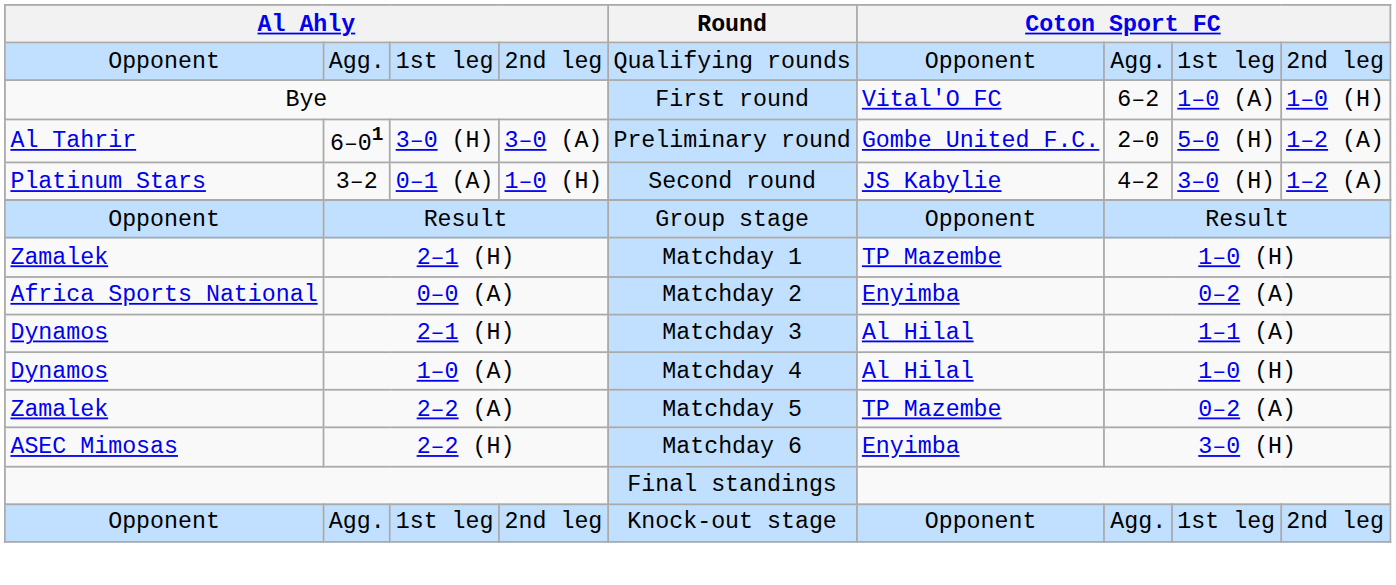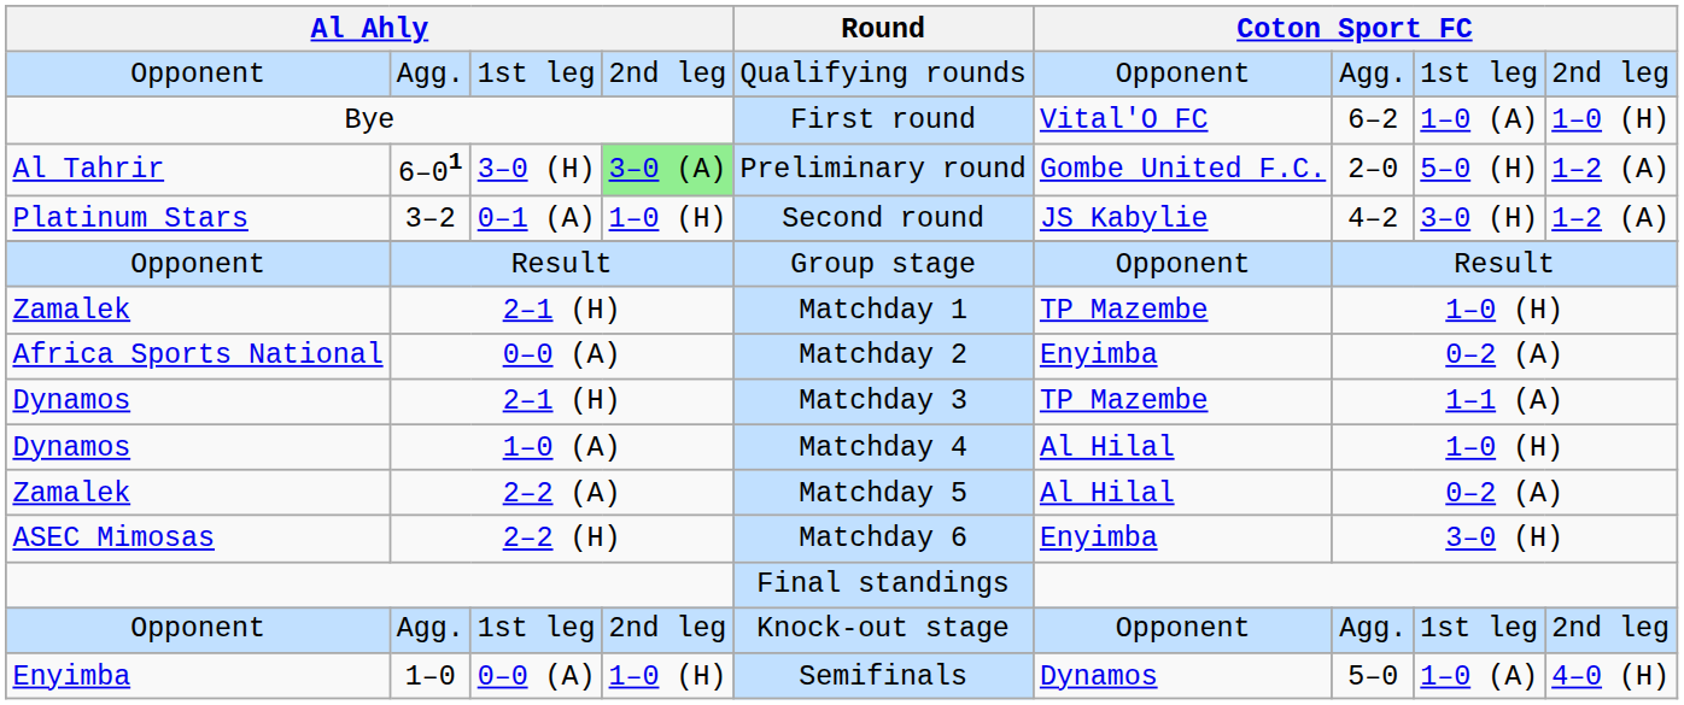6–01 | column 4: no background -> lightgreen background
Dynamos / 2–1 (H) | column 6: Al Hilal -> TP Mazembe
2–2 (A) | column 6: TP Mazembe -> Al Hilal
+ row: Enyimba | 1–0 | 0–0 (A) | 1–0 (H) | Semifinals | Dynamos | 5–0 | 1–0 (A) | 4–0 (H)
